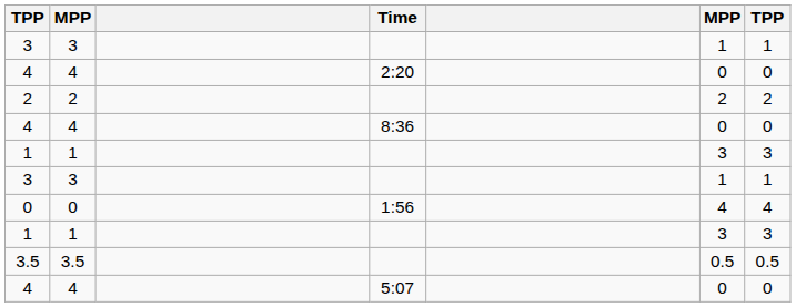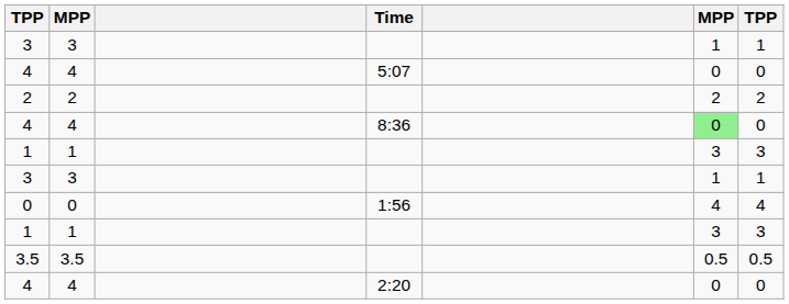rows swapped: 4 / 2:20 <-> 4 / 5:07
4 / 8:36 | column 6: no background -> lightgreen background
